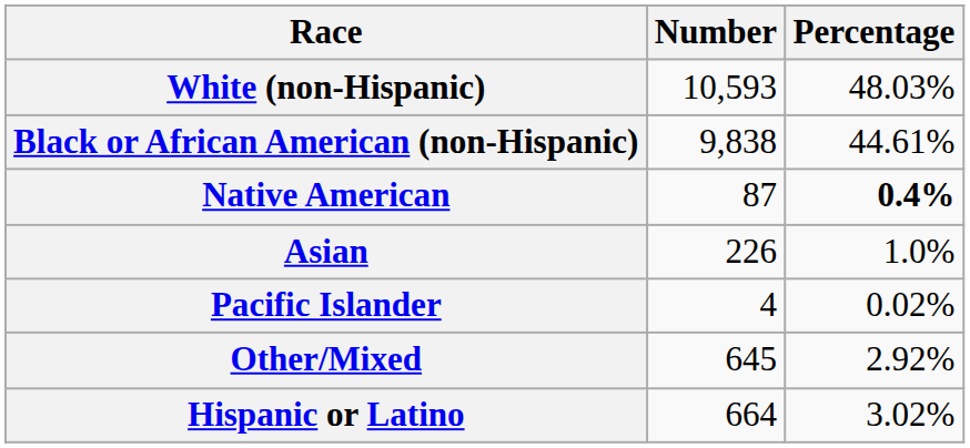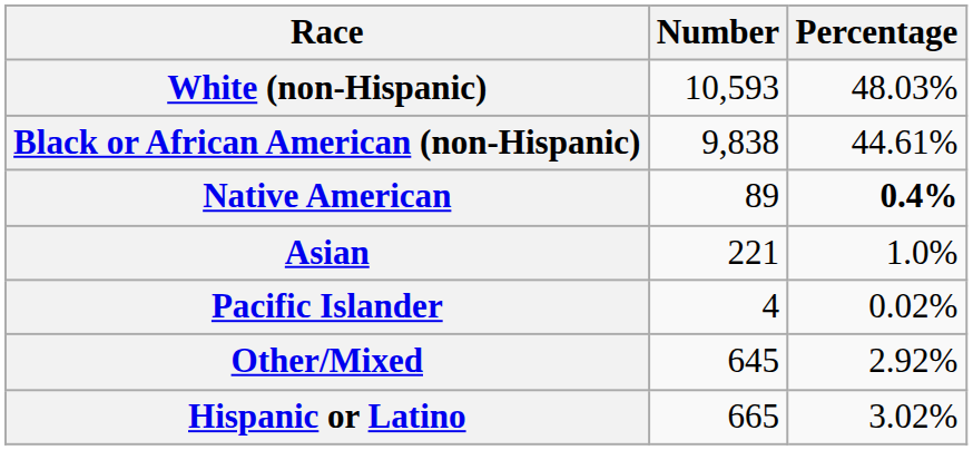Native American | Number: 87 -> 89
Asian | Number: 226 -> 221
Hispanic or Latino | Number: 664 -> 665
